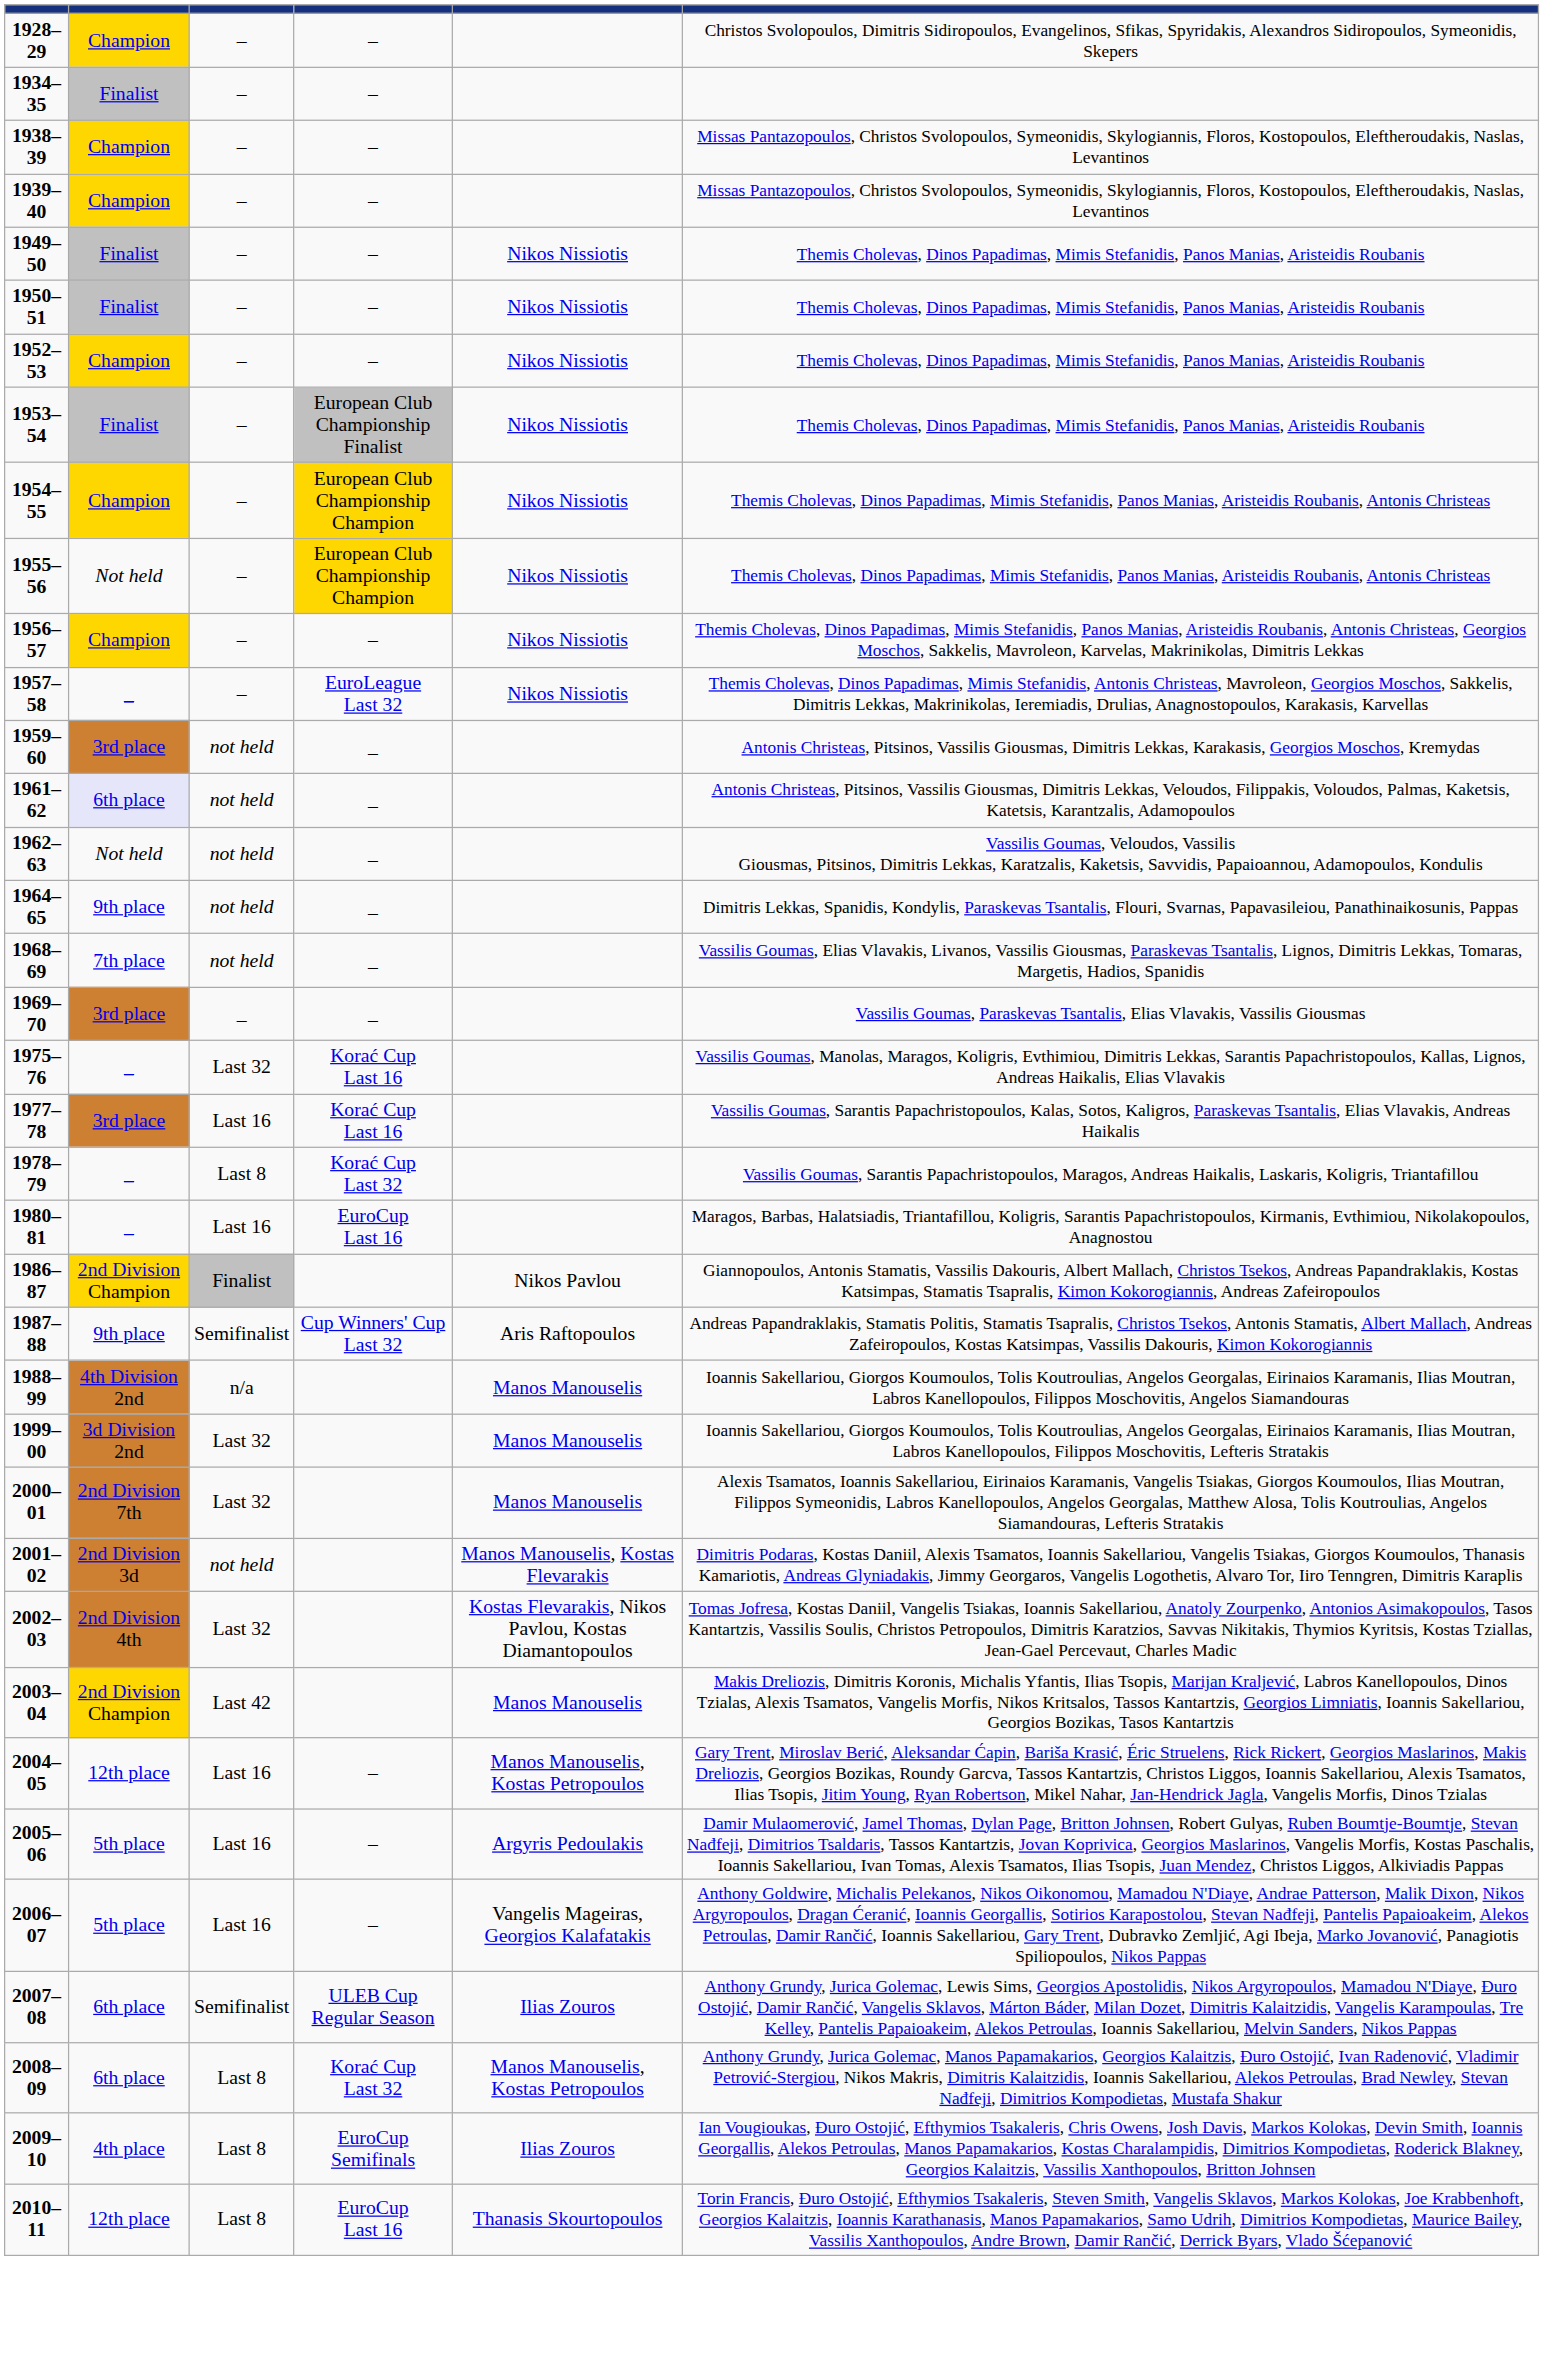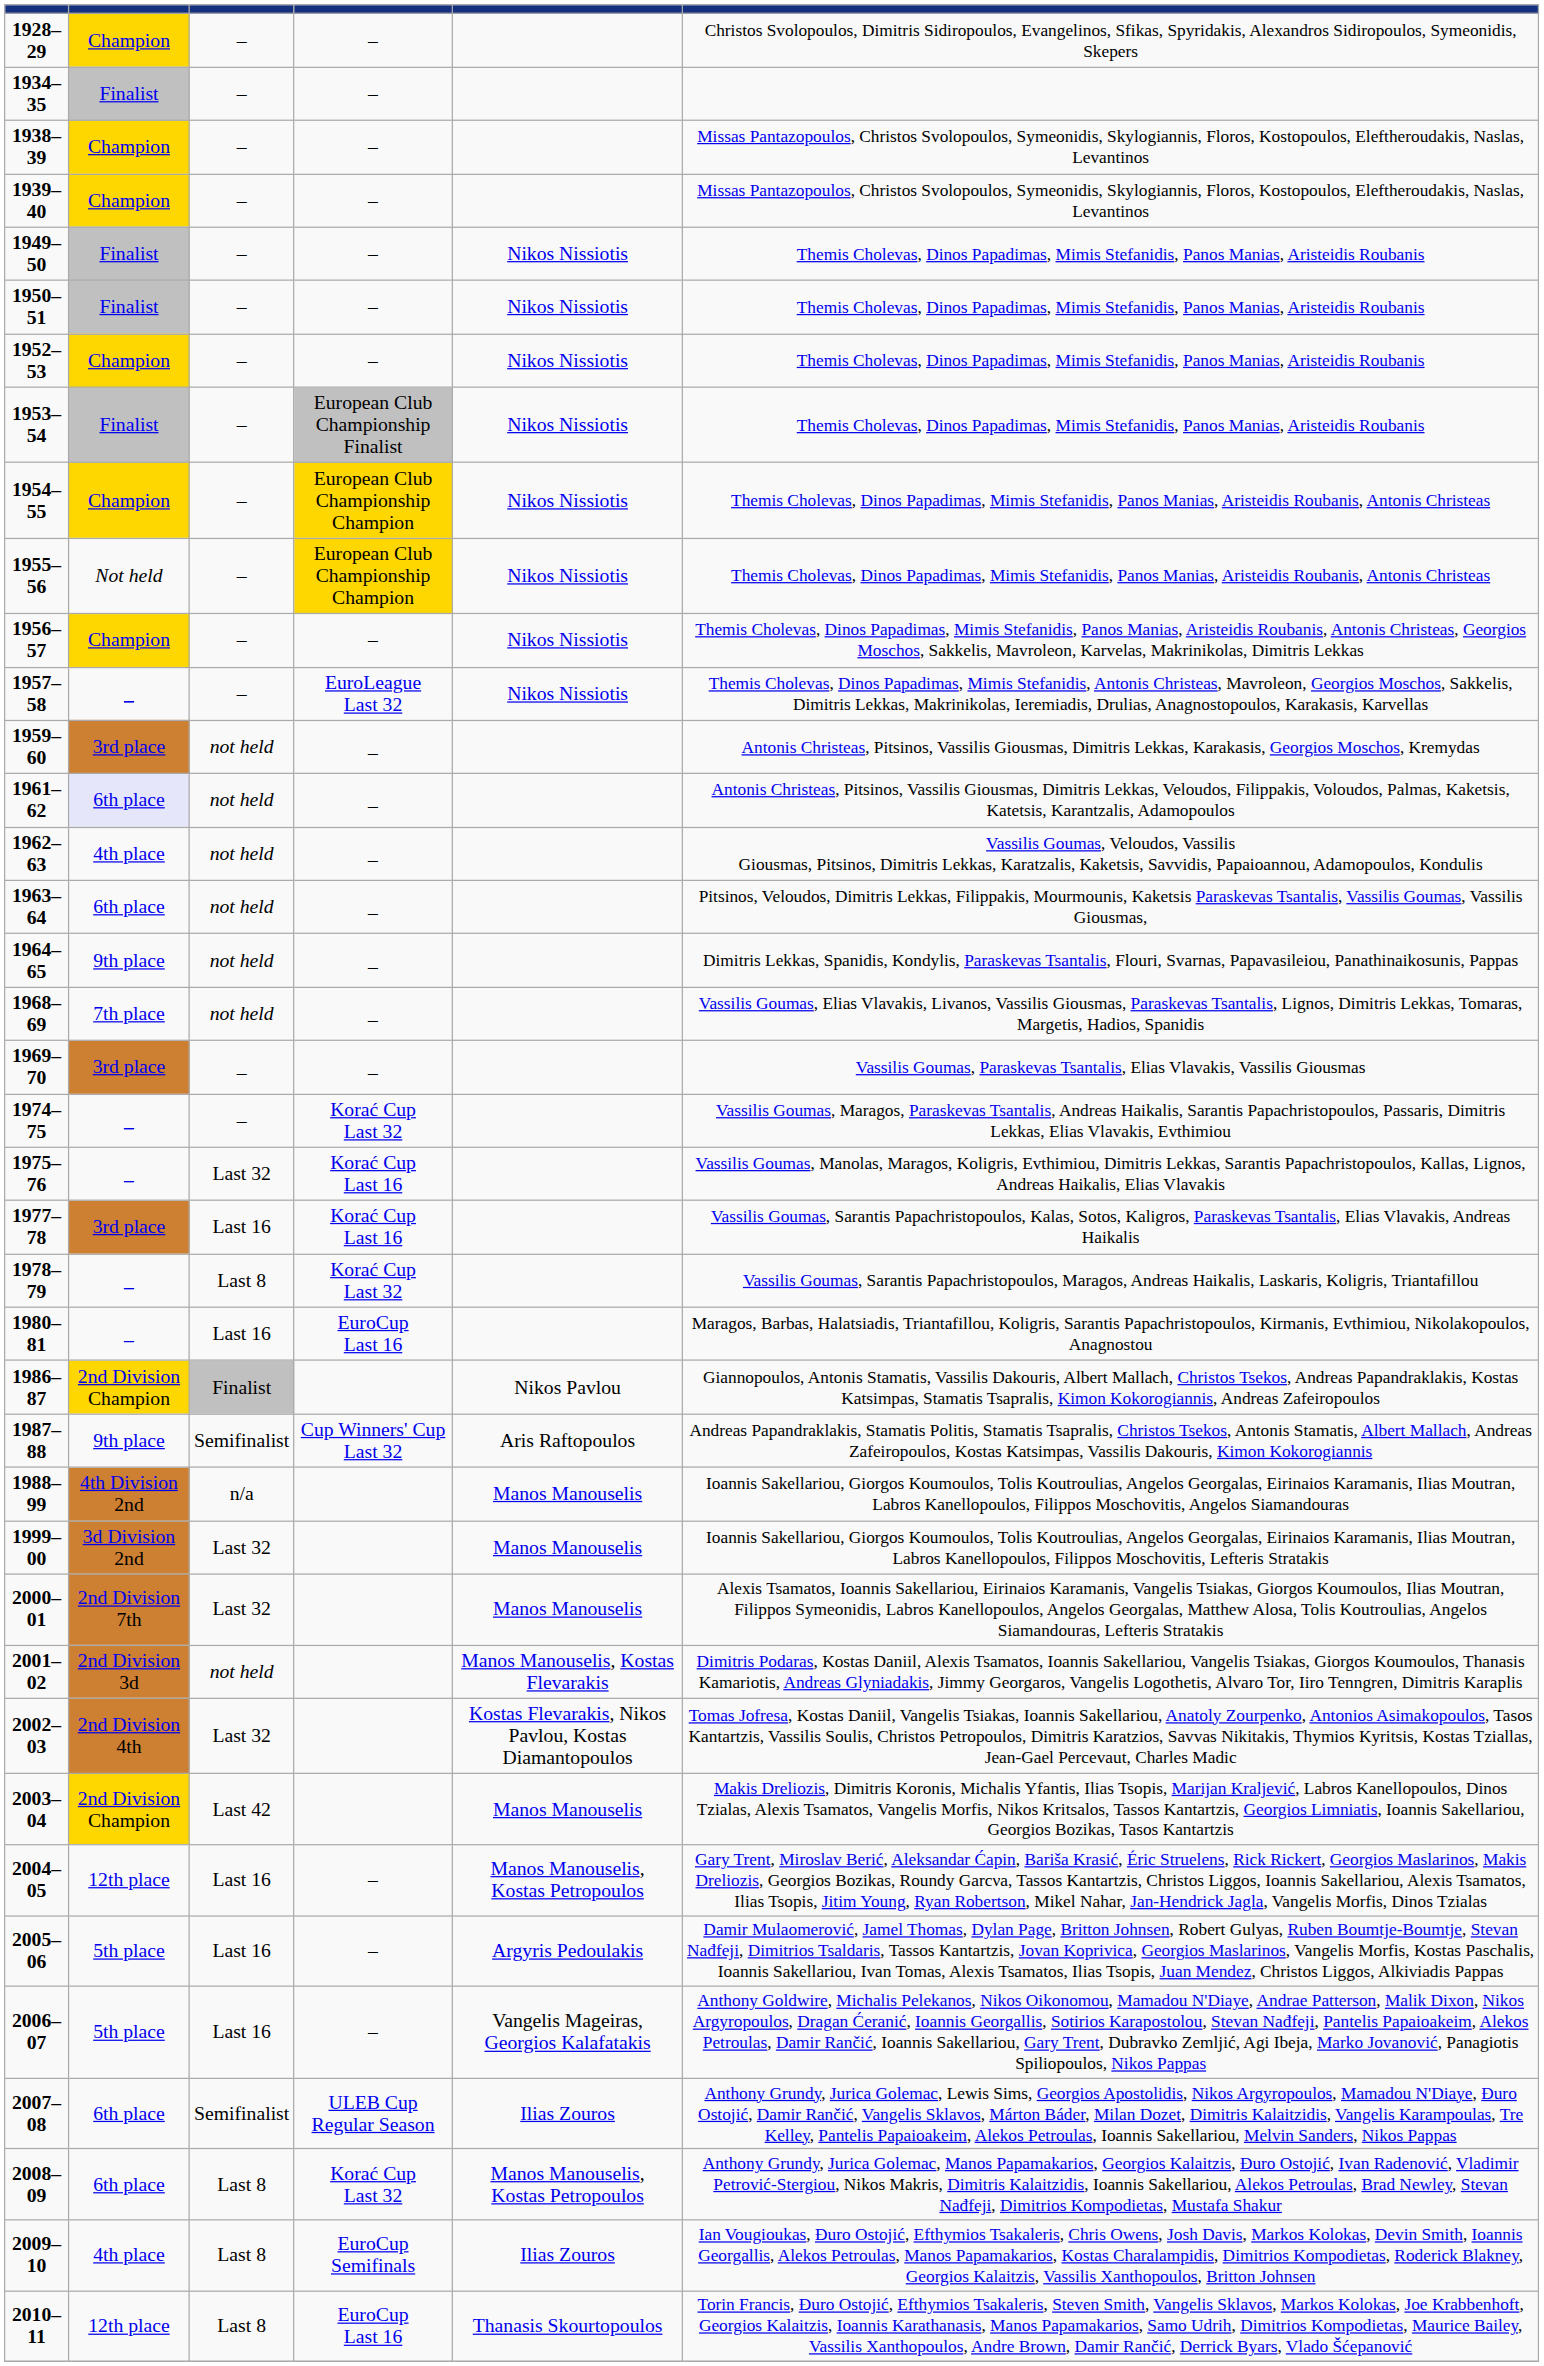1962–63 | column 2: Not held -> 4th place
+ row: 1963–64 | 6th place | not held | _ | Pitsinos, Veloudos, Dimitris Lekkas, Filippakis, Mourmounis, Kaketsis Paraskevas Tsantalis, Vassilis Goumas, Vassilis Giousmas,
+ row: 1974–75 | _ | – | Korać Cup Last 32 | Vassilis Goumas, Maragos, Paraskevas Tsantalis, Andreas Haikalis, Sarantis Papachristopoulos, Passaris, Dimitris Lekkas, Elias Vlavakis, Evthimiou
